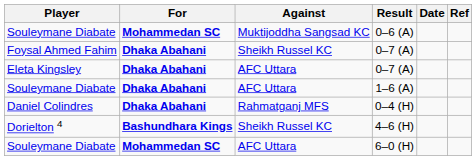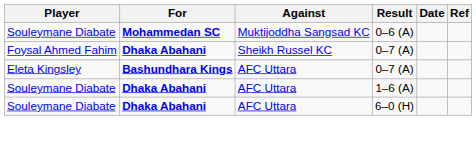Eleta Kingsley / 0–7 (A) | For: Dhaka Abahani -> Bashundhara Kings
- row: Daniel Colindres | Dhaka Abahani | Rahmatganj MFS | 0–4 (H)
- row: Dorielton 4 | Bashundhara Kings | Sheikh Russel KC | 4–6 (H)
6–0 (H) | For: Mohammedan SC -> Dhaka Abahani
